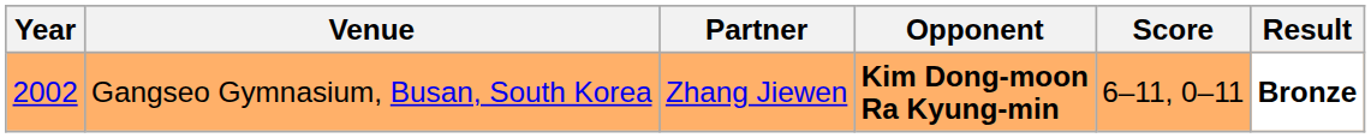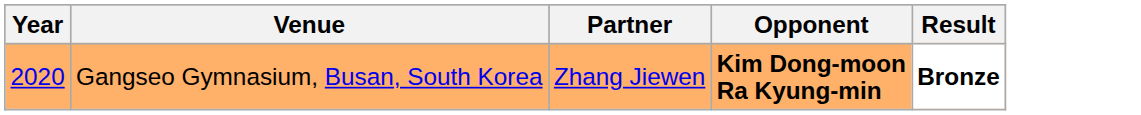- column: Score | 6–11, 0–11
Gangseo Gymnasium, Busan, South Korea | Year: 2002 -> 2020
